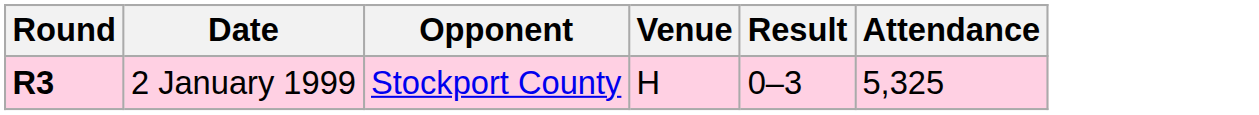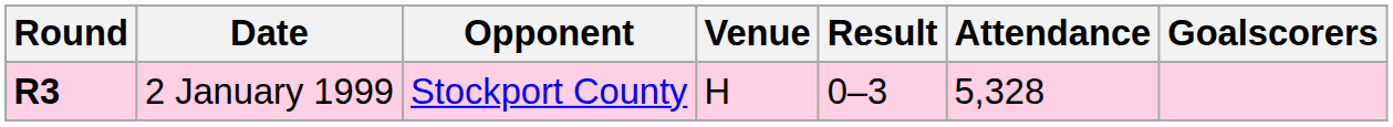+ column: Goalscorers
2 January 1999 | Attendance: 5,325 -> 5,328
